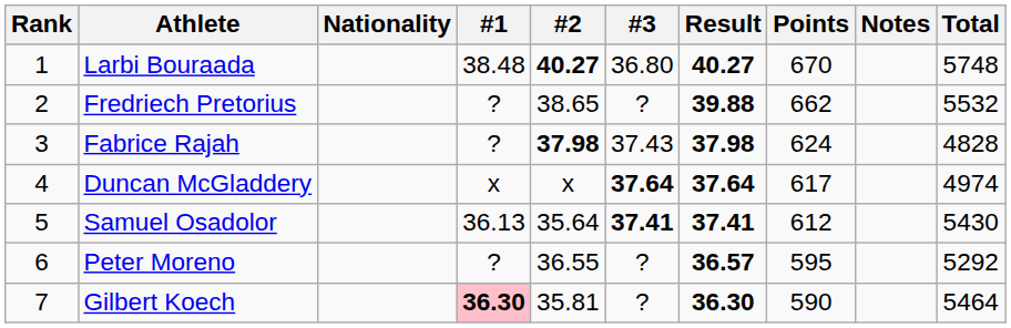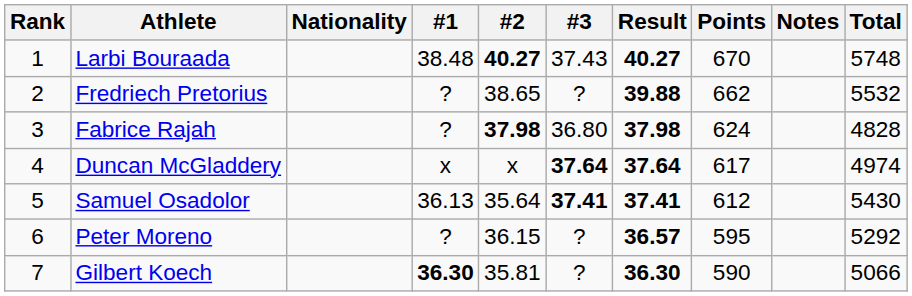Larbi Bouraada | #3: 36.80 -> 37.43
Fabrice Rajah | #3: 37.43 -> 36.80
Peter Moreno | #2: 36.55 -> 36.15
Gilbert Koech | #1: pink background -> no background
Gilbert Koech | Total: 5464 -> 5066
